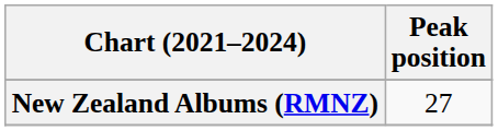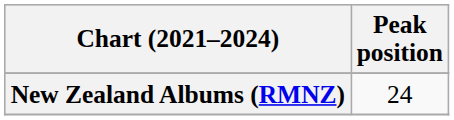New Zealand Albums (RMNZ) | Peak position: 27 -> 24
